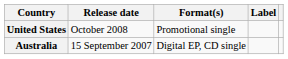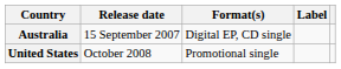rows swapped: Australia <-> United States
